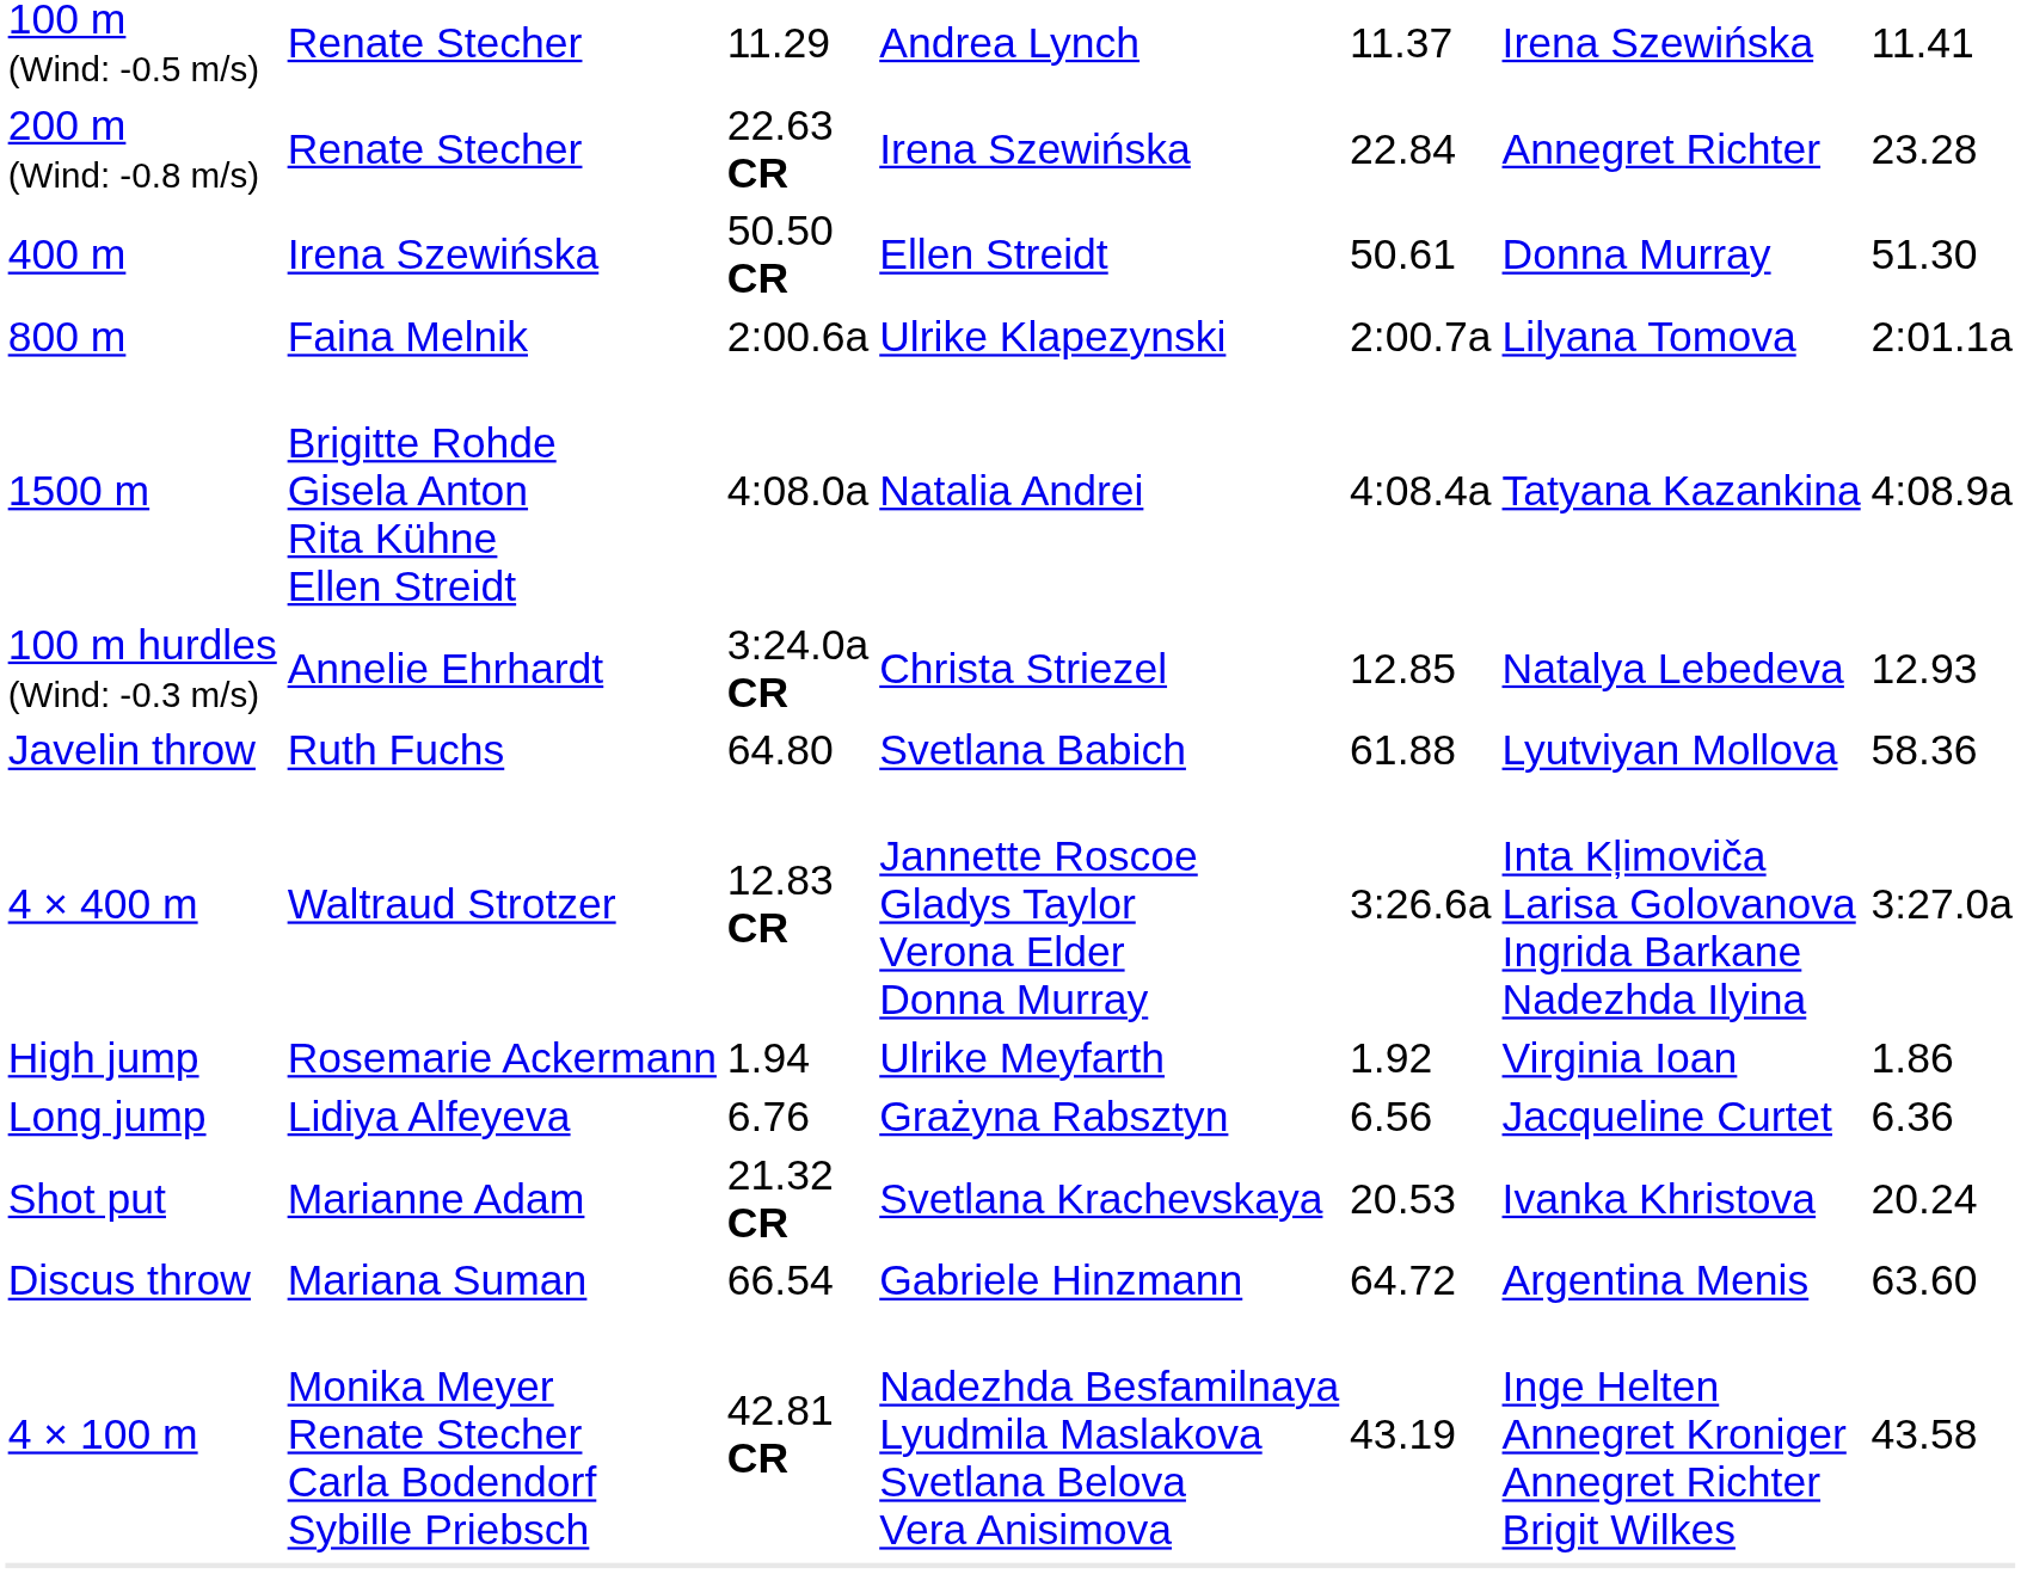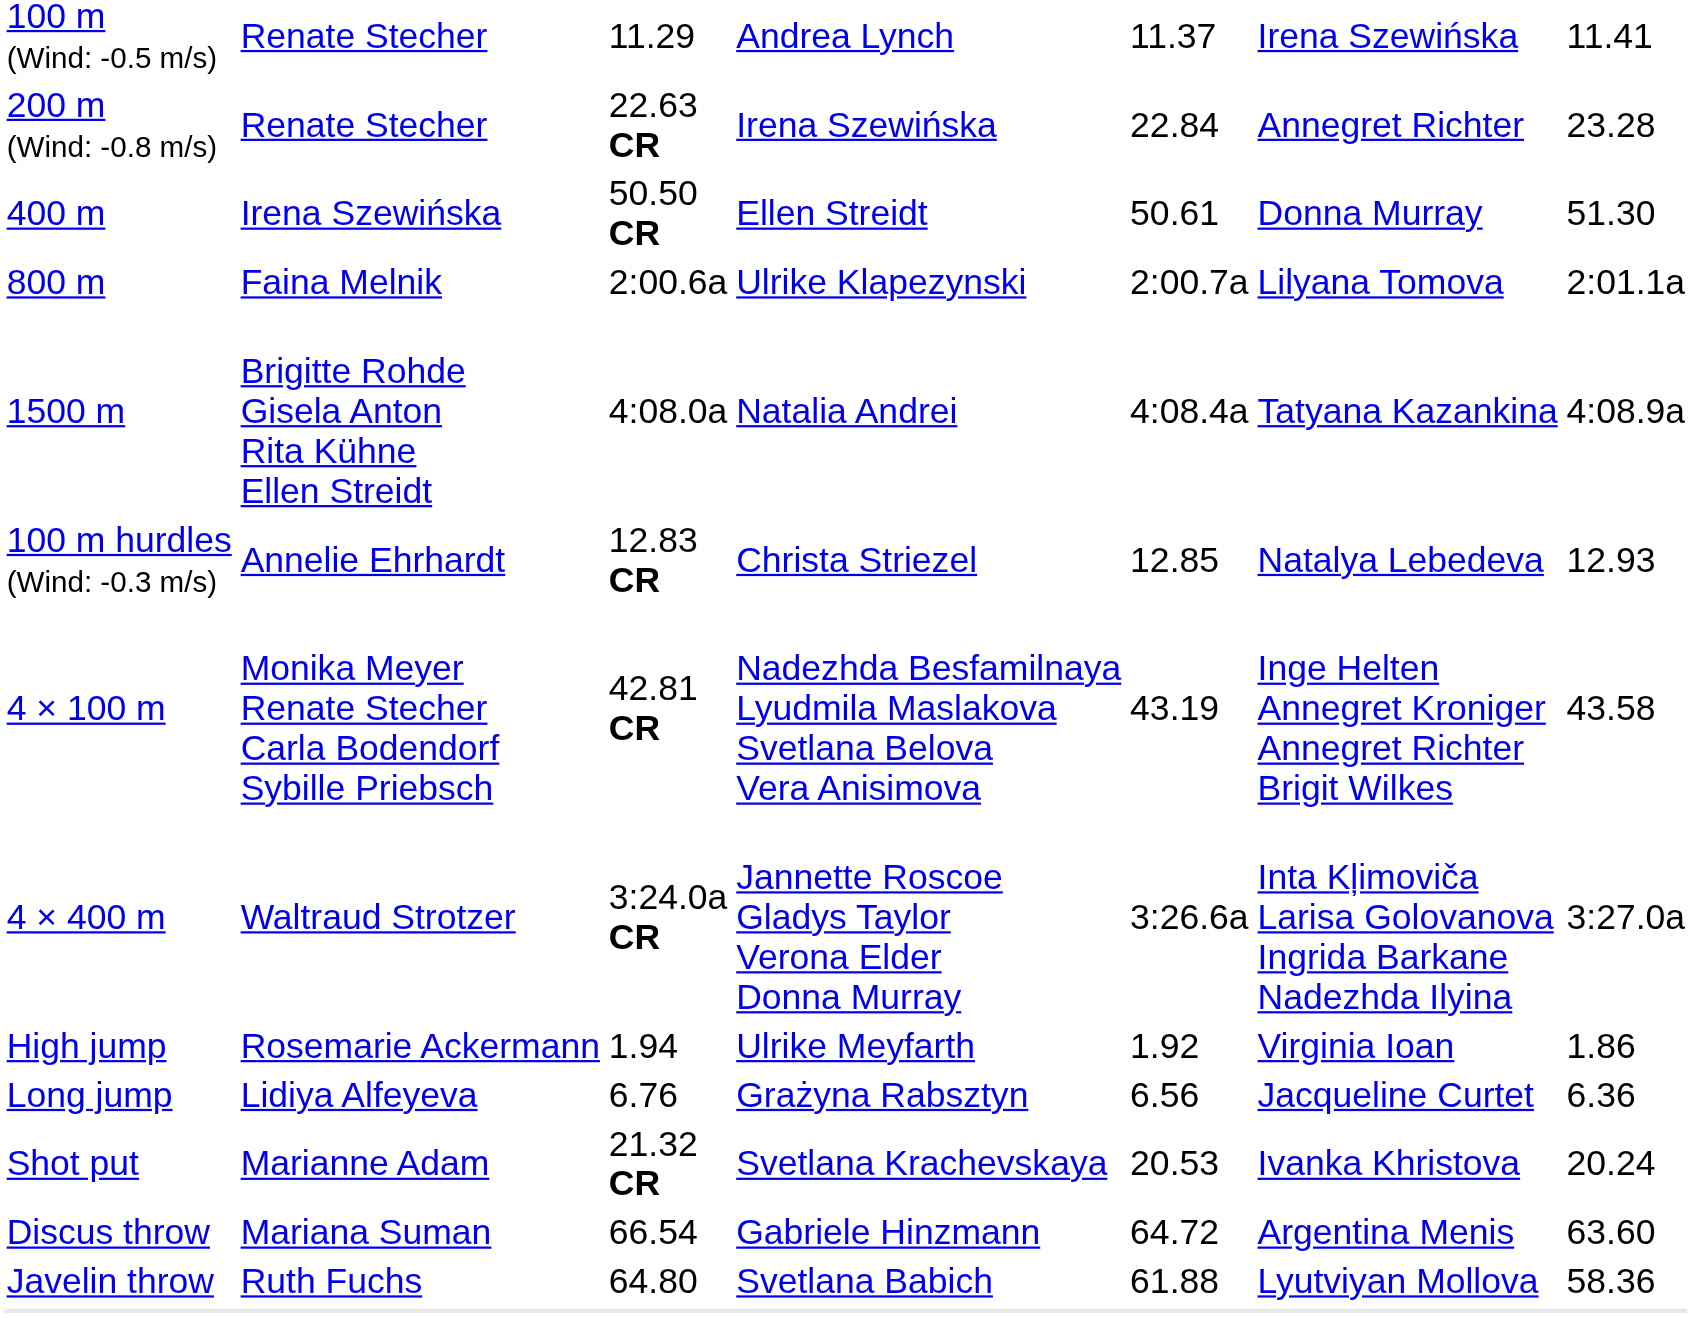100 m hurdles (Wind: -0.3 m/s) | column 3: 3:24.0a CR -> 12.83 CR
rows swapped: 4 × 100 m <-> Javelin throw
4 × 400 m | column 3: 12.83 CR -> 3:24.0a CR
